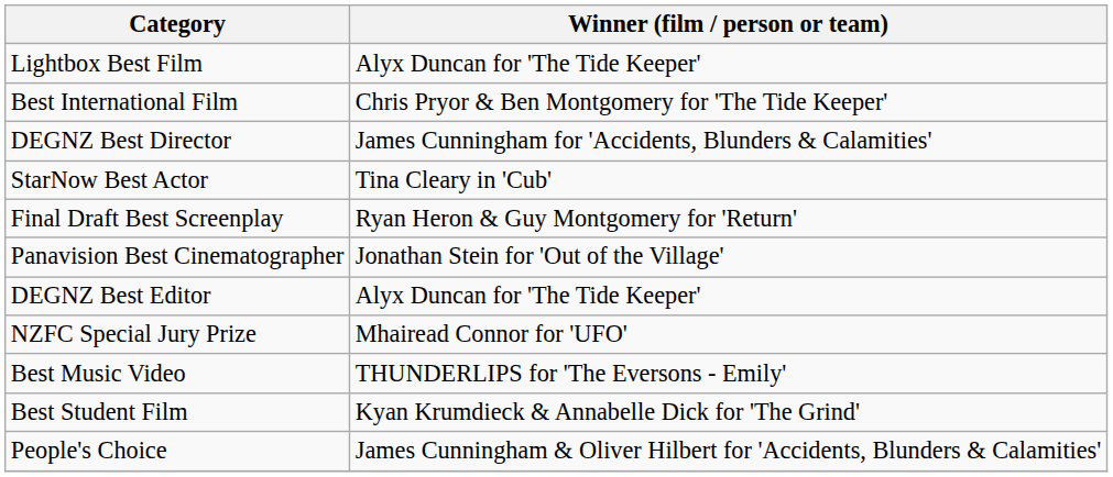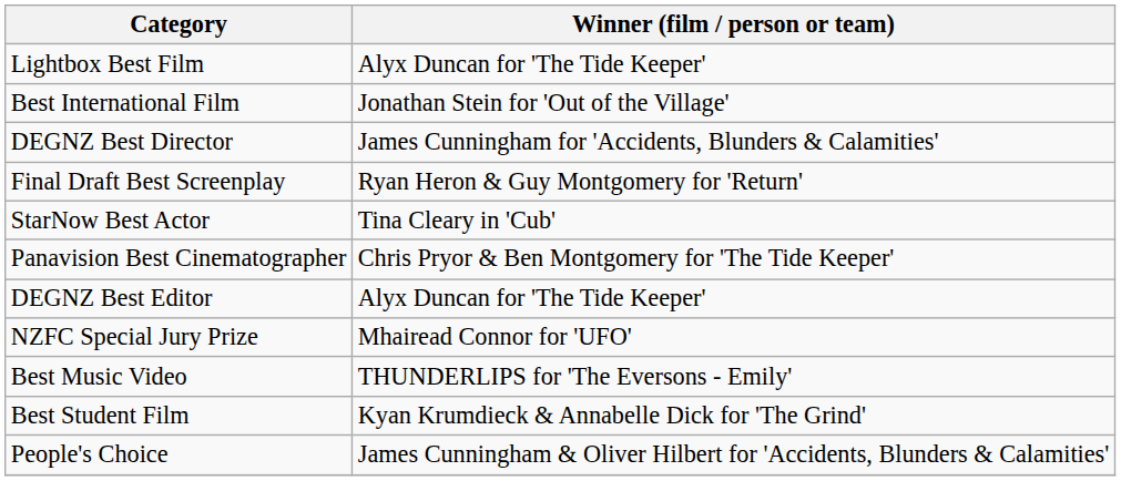Best International Film | Winner (film / person or team): Chris Pryor & Ben Montgomery for 'The Tide Keeper' -> Jonathan Stein for 'Out of the Village'
rows swapped: StarNow Best Actor <-> Final Draft Best Screenplay
Panavision Best Cinematographer | Winner (film / person or team): Jonathan Stein for 'Out of the Village' -> Chris Pryor & Ben Montgomery for 'The Tide Keeper'
